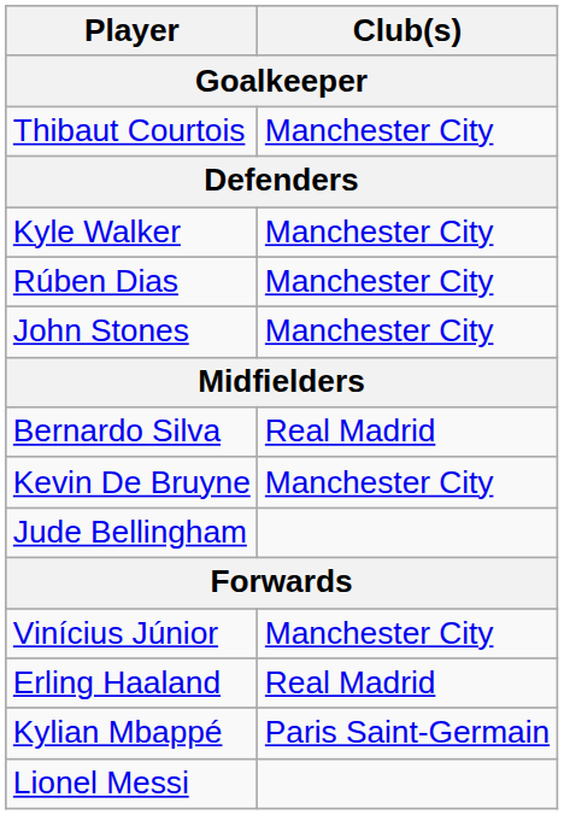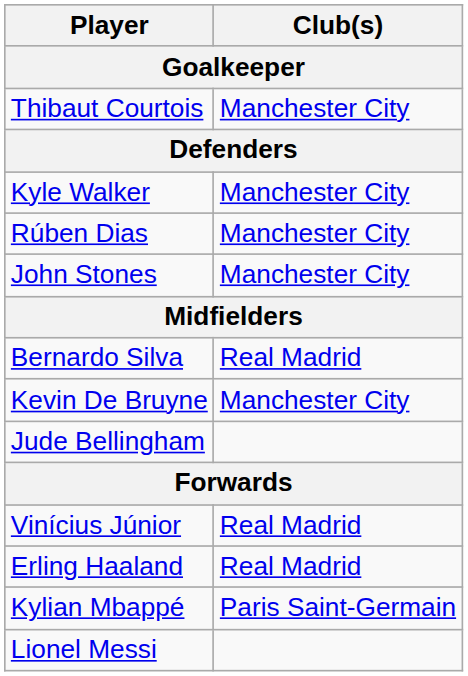Vinícius Júnior | Club(s): Manchester City -> Real Madrid
